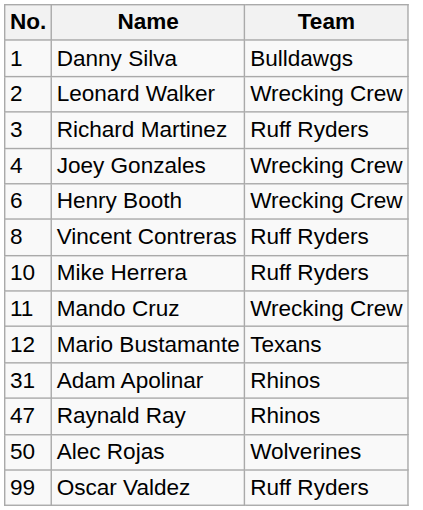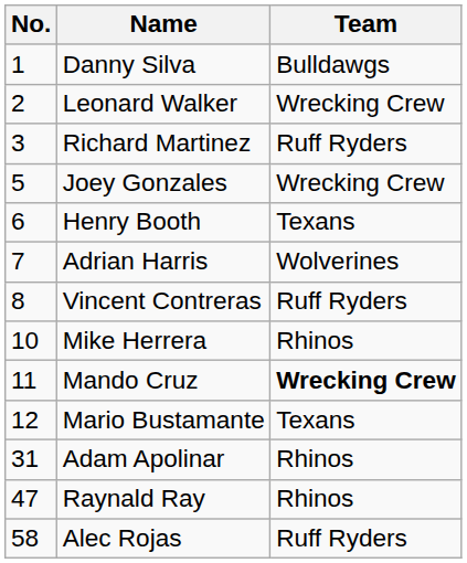Joey Gonzales | No.: 4 -> 5
Henry Booth | Team: Wrecking Crew -> Texans
+ row: 7 | Adrian Harris | Wolverines
Mike Herrera | Team: Ruff Ryders -> Rhinos
Mando Cruz | Team: normal -> bold
Alec Rojas | No.: 50 -> 58
Alec Rojas | Team: Wolverines -> Ruff Ryders
- row: 99 | Oscar Valdez | Ruff Ryders
